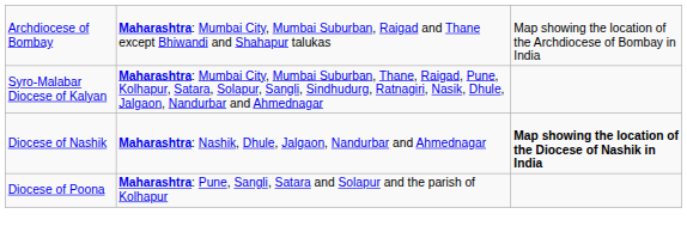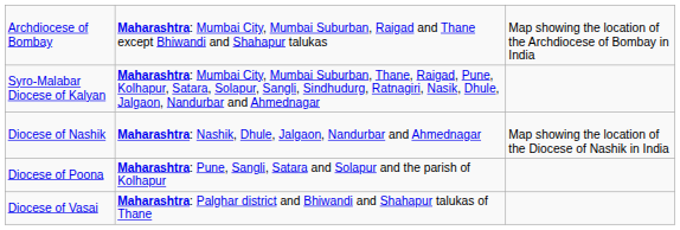Diocese of Nashik | column 3: bold -> normal
+ row: Diocese of Vasai | Maharashtra: Palghar district and Bhiwandi and Shahapur talukas of Thane
